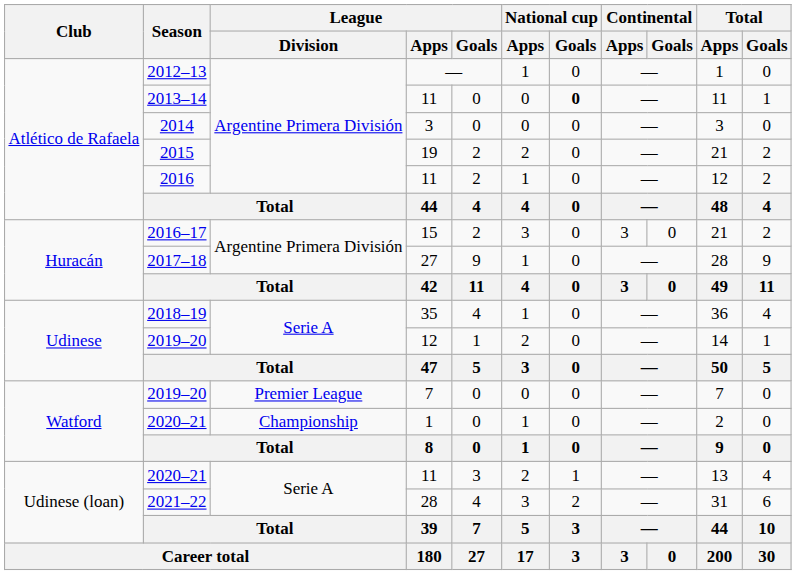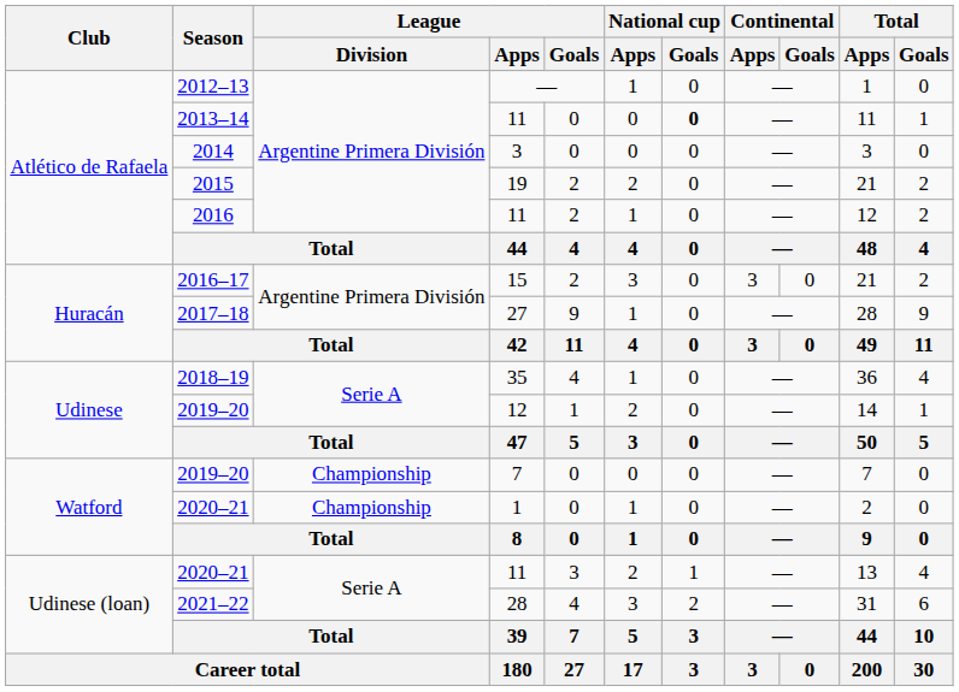2019–20 / 7 | League / Division: Premier League -> Championship
